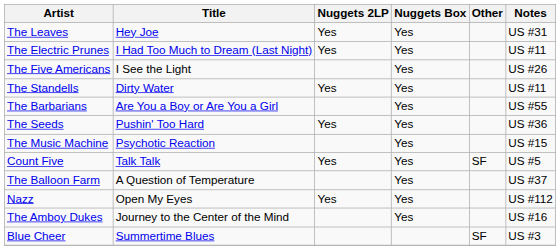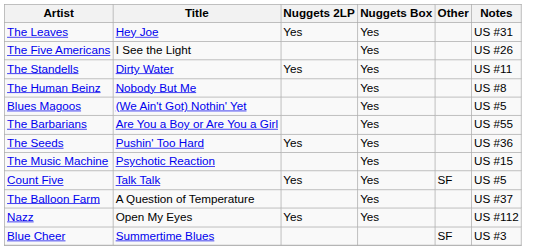- row: The Electric Prunes | I Had Too Much to Dream (Last Night) | Yes | Yes | US #11
+ row: The Human Beinz | Nobody But Me | Yes | US #8
+ row: Blues Magoos | (We Ain't Got) Nothin' Yet | Yes | US #5
- row: The Amboy Dukes | Journey to the Center of the Mind | Yes | US #16
